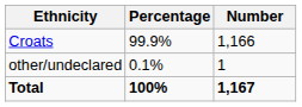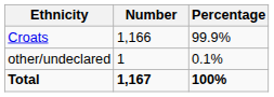columns swapped: Number <-> Percentage
